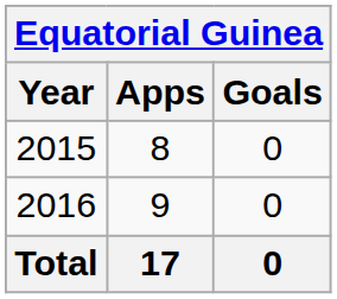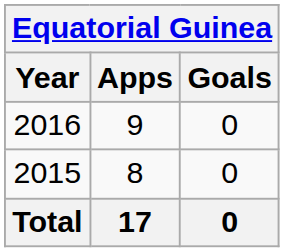rows swapped: 2015 <-> 2016
